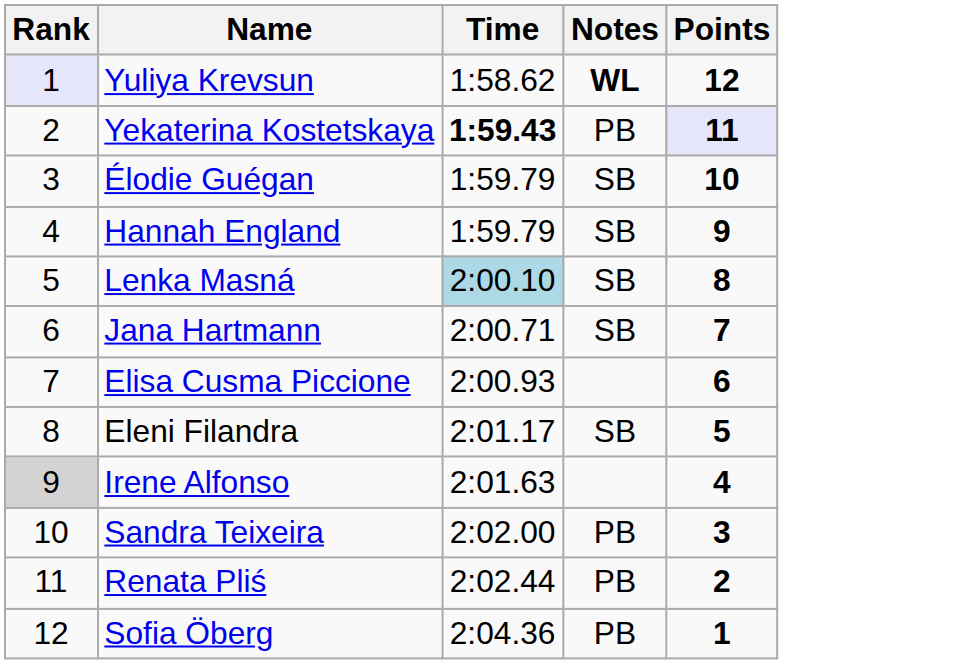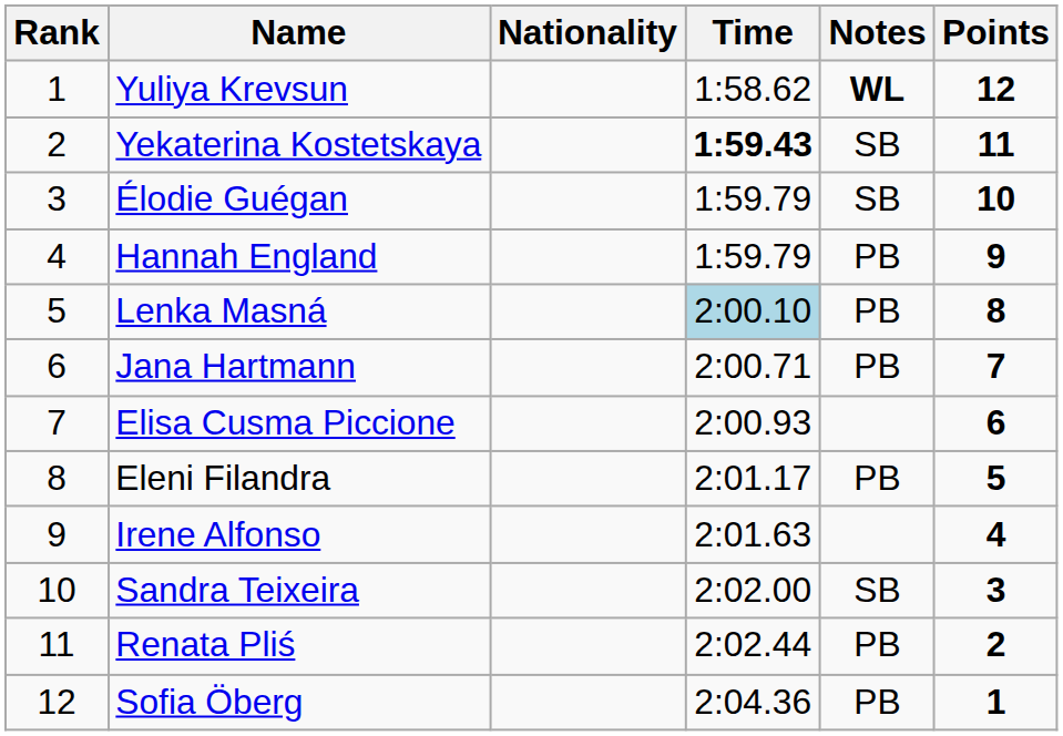+ column: Nationality
Yuliya Krevsun | Rank: lavender background -> no background
Yekaterina Kostetskaya | Notes: PB -> SB
Yekaterina Kostetskaya | Points: lavender background -> no background
Hannah England | Notes: SB -> PB
Lenka Masná | Notes: SB -> PB
Jana Hartmann | Notes: SB -> PB
Eleni Filandra | Notes: SB -> PB
Irene Alfonso | Rank: lightgrey background -> no background
Sandra Teixeira | Notes: PB -> SB
